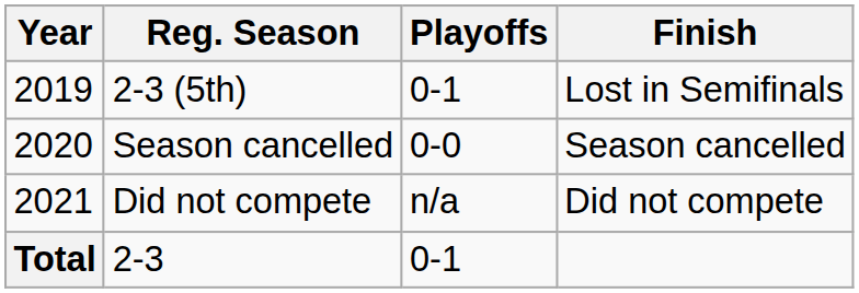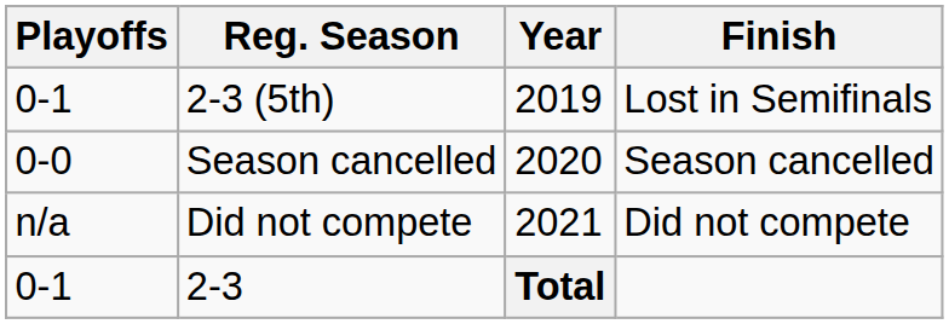columns swapped: Year <-> Playoffs
